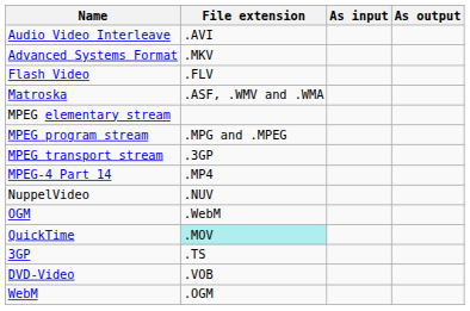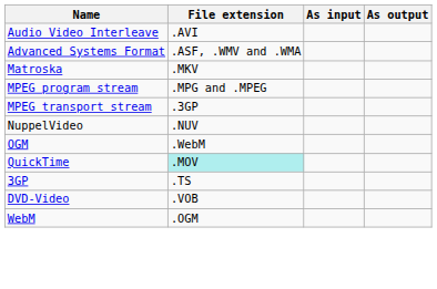Advanced Systems Format | File extension: .MKV -> .ASF, .WMV and .WMA
- row: Flash Video | .FLV
Matroska | File extension: .ASF, .WMV and .WMA -> .MKV
- row: MPEG elementary stream
- row: MPEG-4 Part 14 | .MP4
